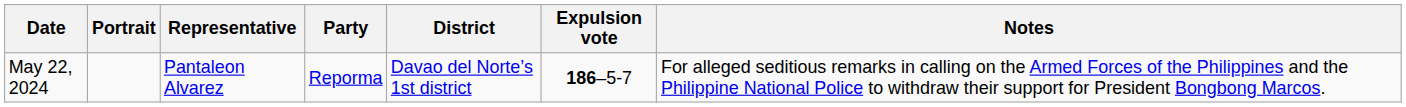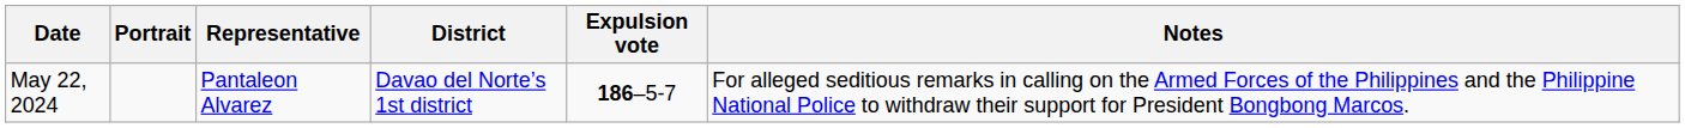- column: Party | Reporma
